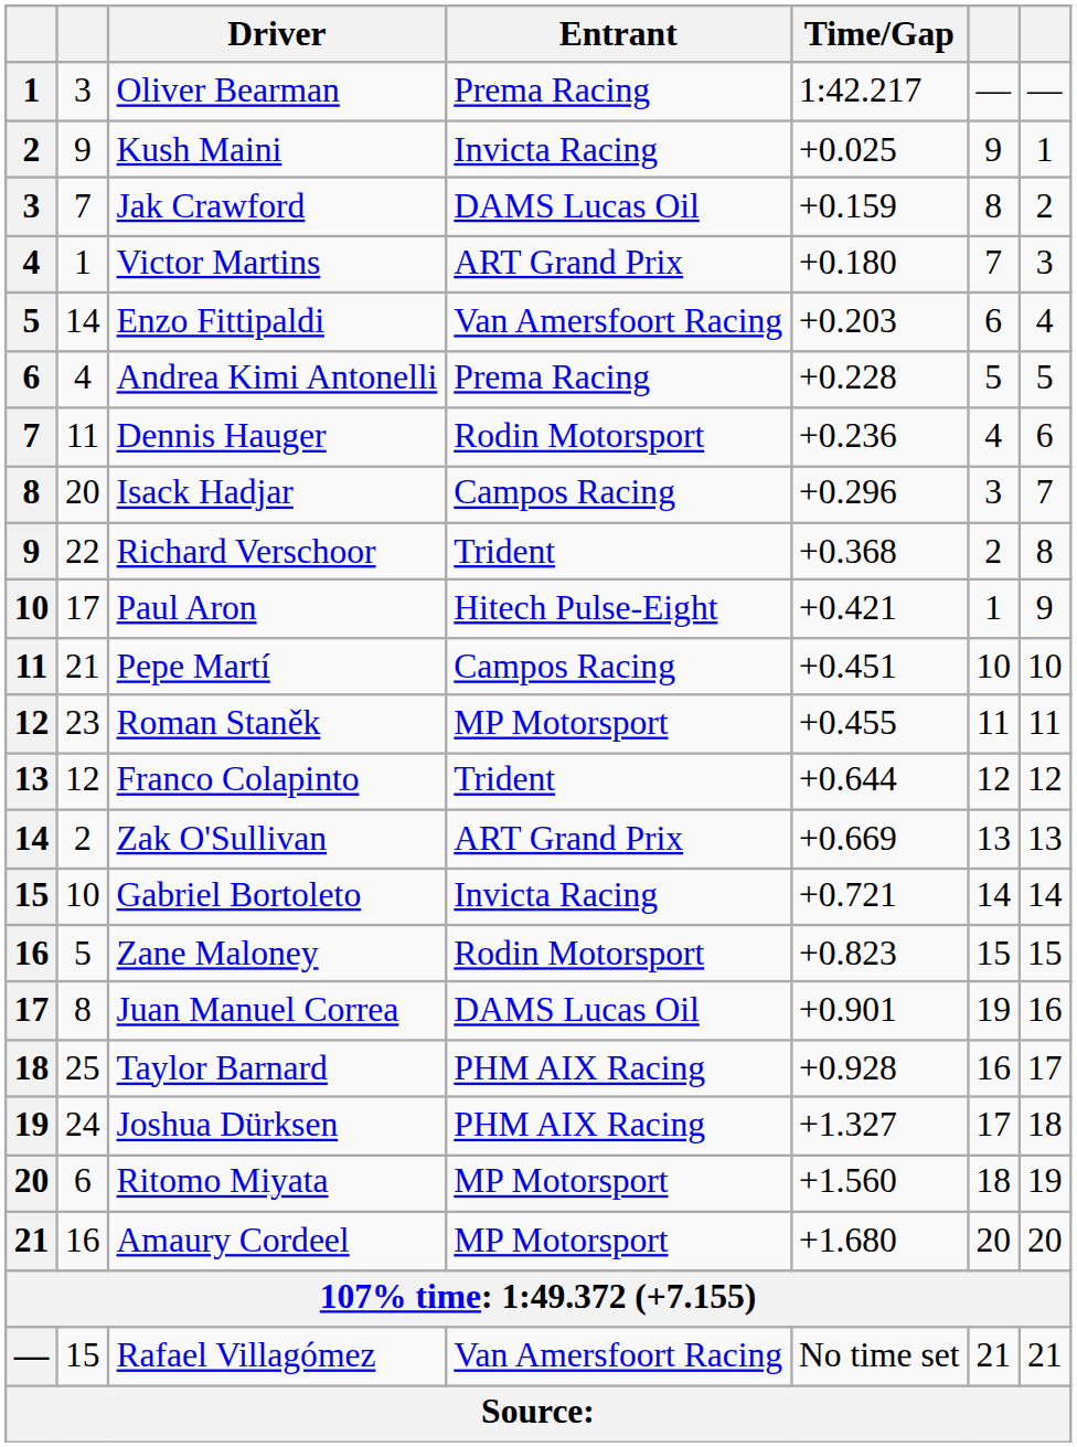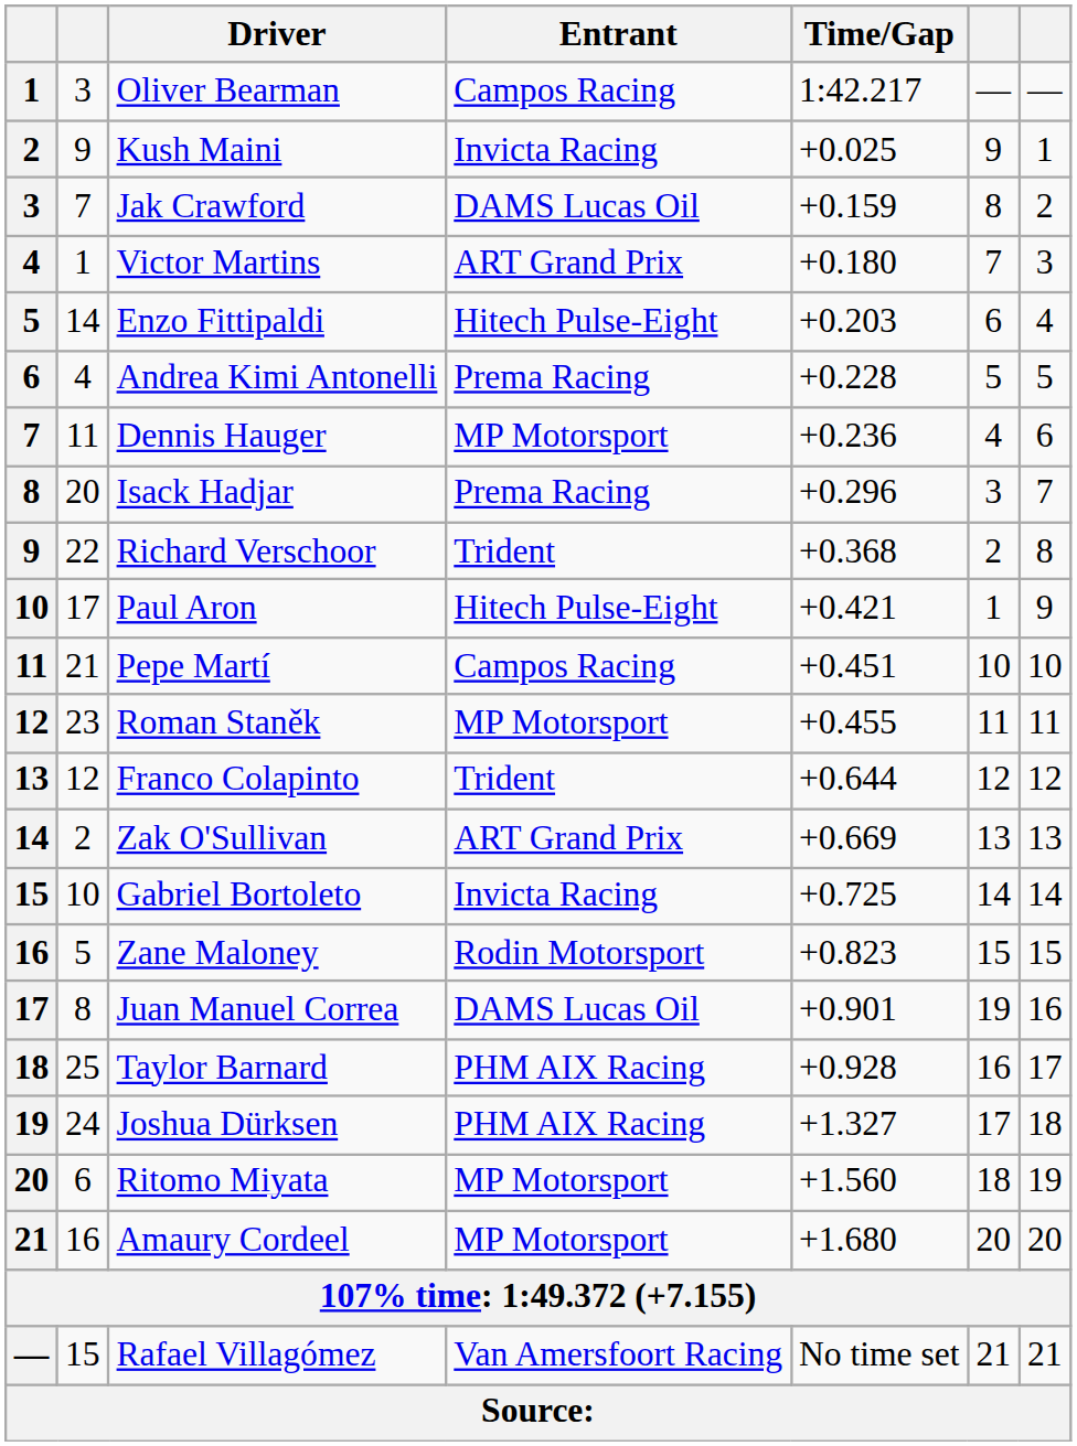Oliver Bearman | Entrant: Prema Racing -> Campos Racing
Enzo Fittipaldi | Entrant: Van Amersfoort Racing -> Hitech Pulse-Eight
Dennis Hauger | Entrant: Rodin Motorsport -> MP Motorsport
Isack Hadjar | Entrant: Campos Racing -> Prema Racing
Gabriel Bortoleto | Time/Gap: +0.721 -> +0.725
